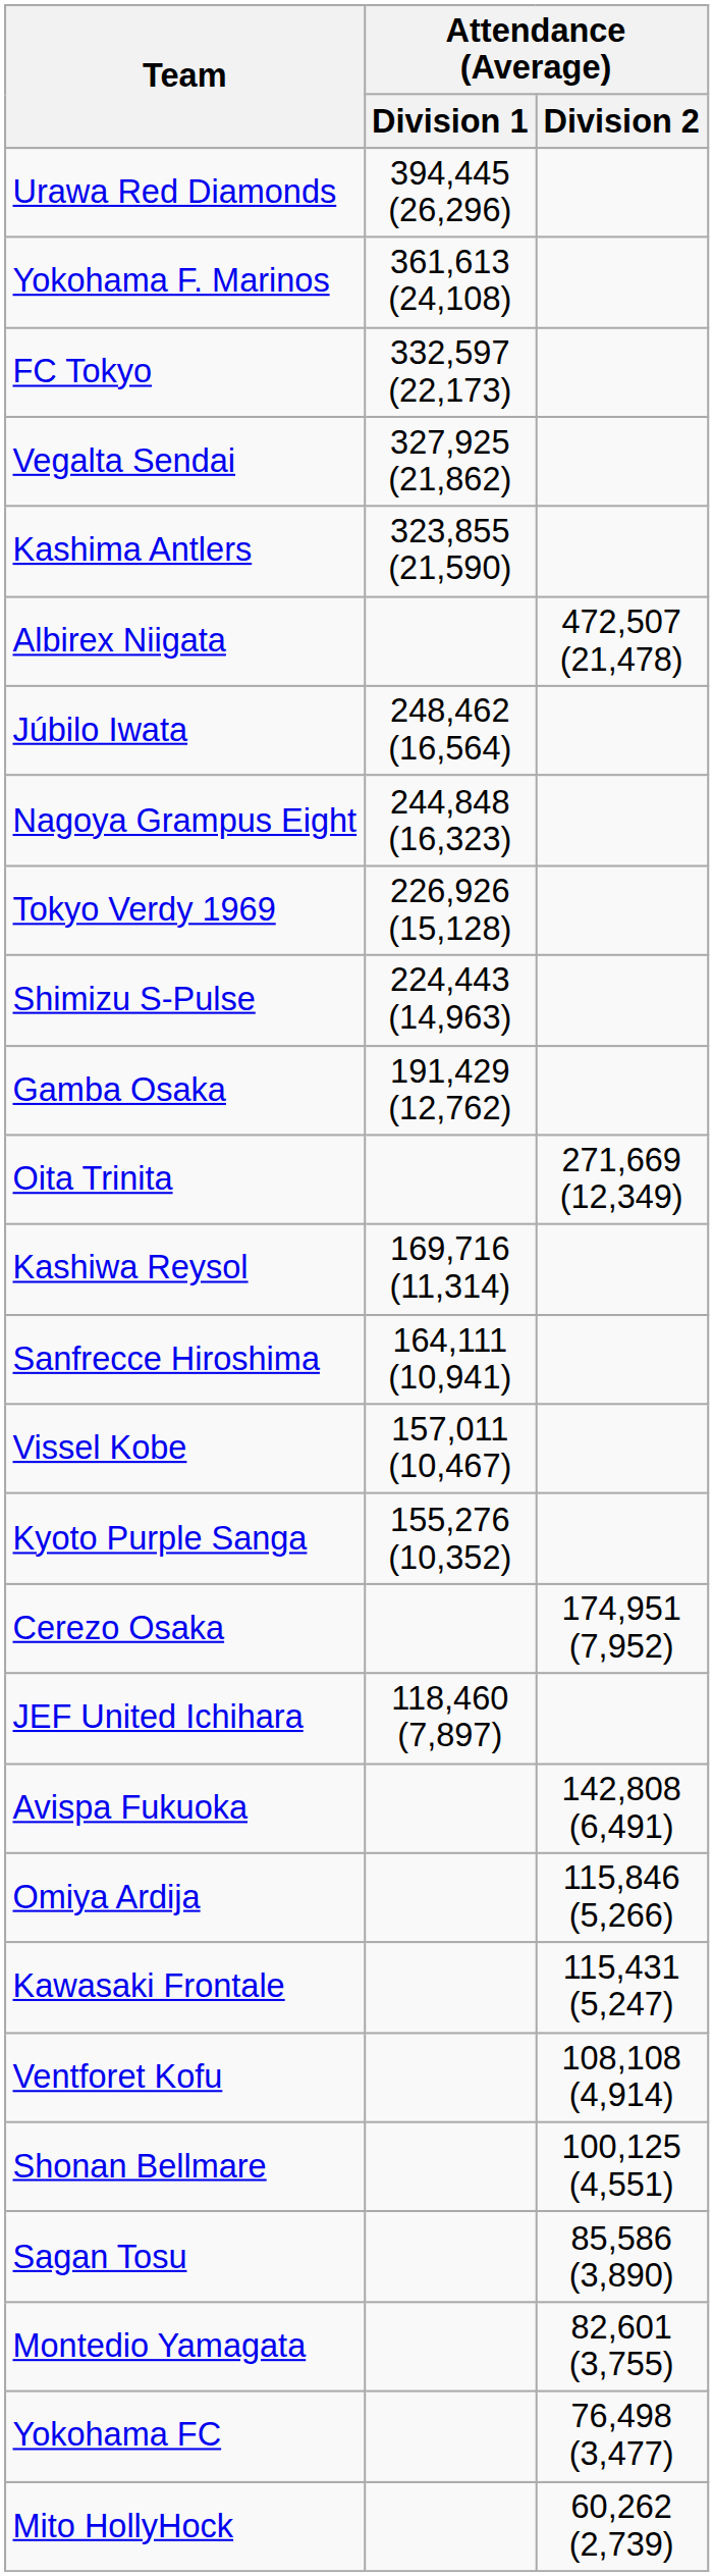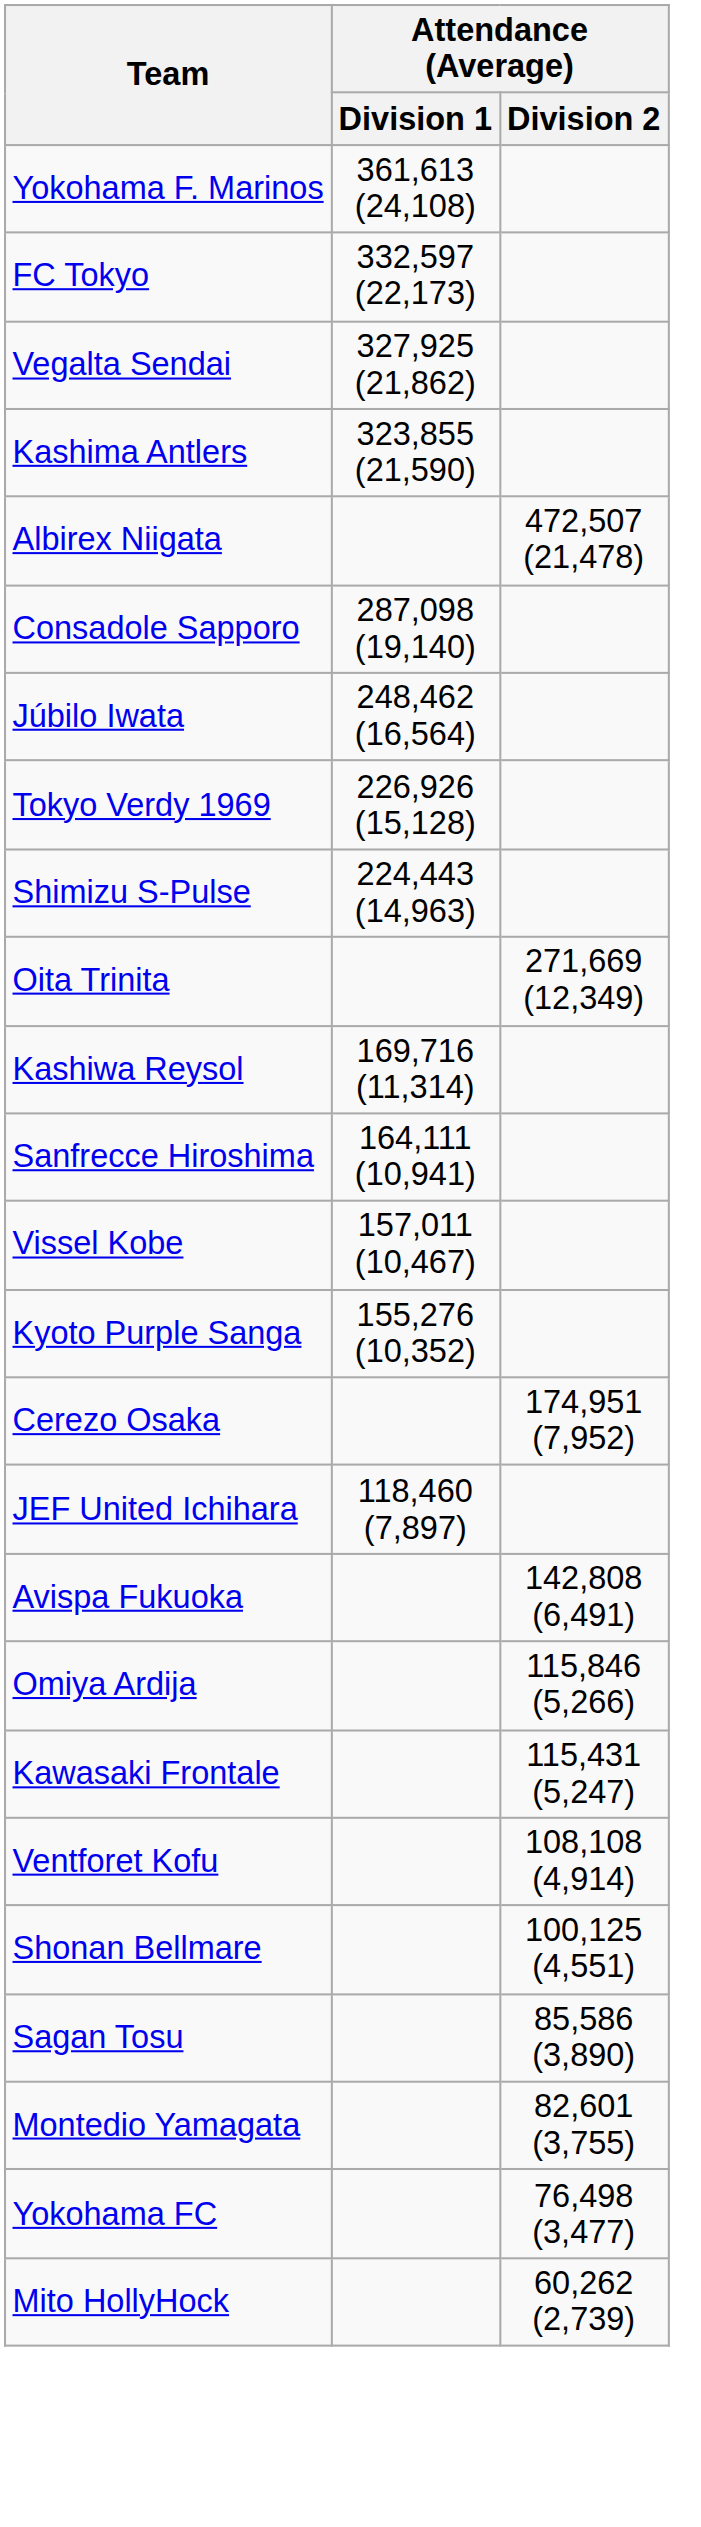- row: Urawa Red Diamonds | 394,445 (26,296)
+ row: Consadole Sapporo | 287,098 (19,140)
- row: Nagoya Grampus Eight | 244,848 (16,323)
- row: Gamba Osaka | 191,429 (12,762)
